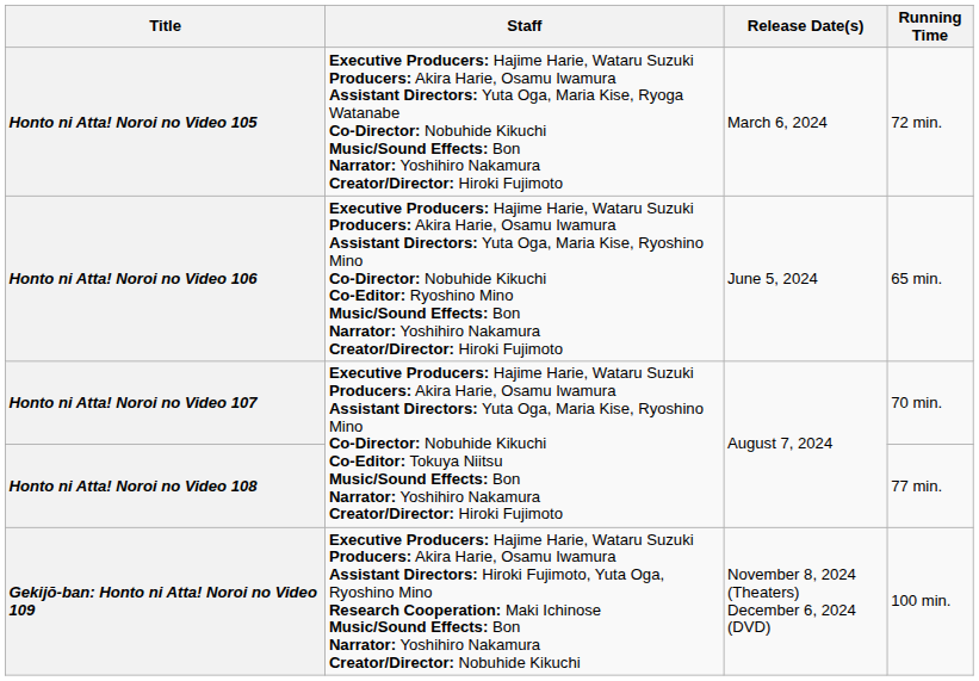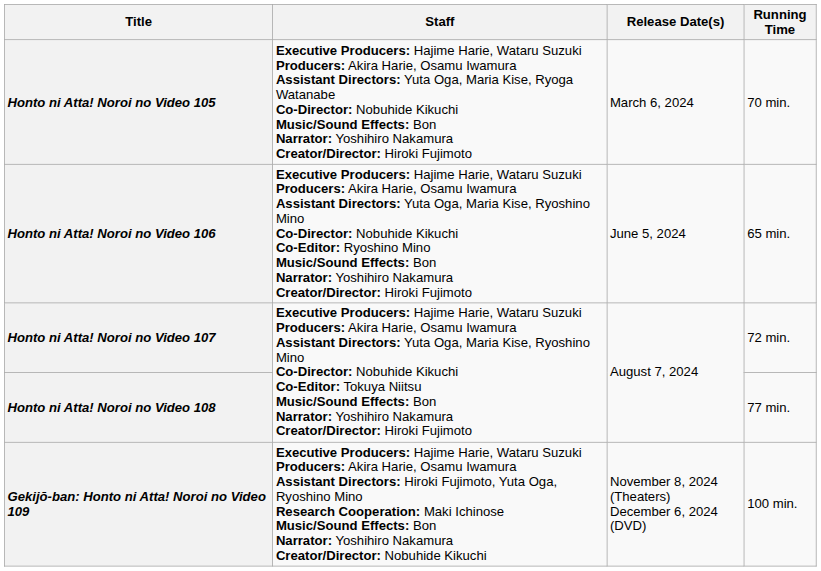Honto ni Atta! Noroi no Video 105 | Running Time: 72 min. -> 70 min.
Honto ni Atta! Noroi no Video 107 | Running Time: 70 min. -> 72 min.
